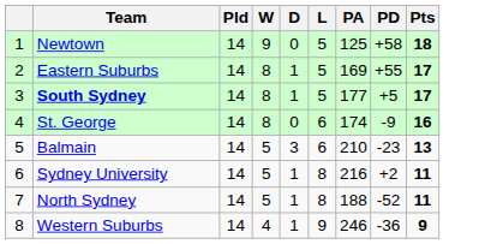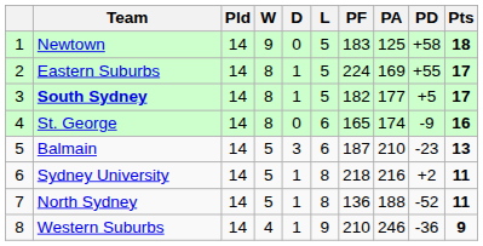+ column: PF | 183 | 224 | 182 | 165 | 187 | 218 | 136 | 210
